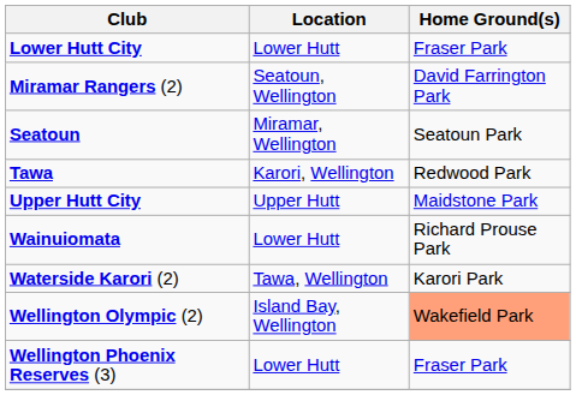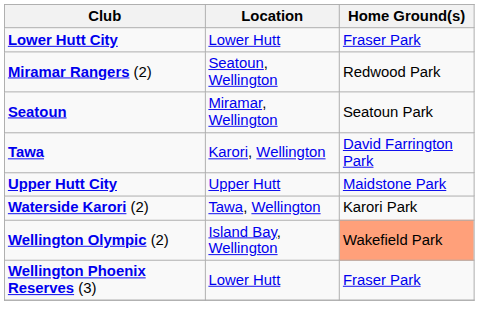Miramar Rangers (2) | Home Ground(s): David Farrington Park -> Redwood Park
Tawa | Home Ground(s): Redwood Park -> David Farrington Park
- row: Wainuiomata | Lower Hutt | Richard Prouse Park
